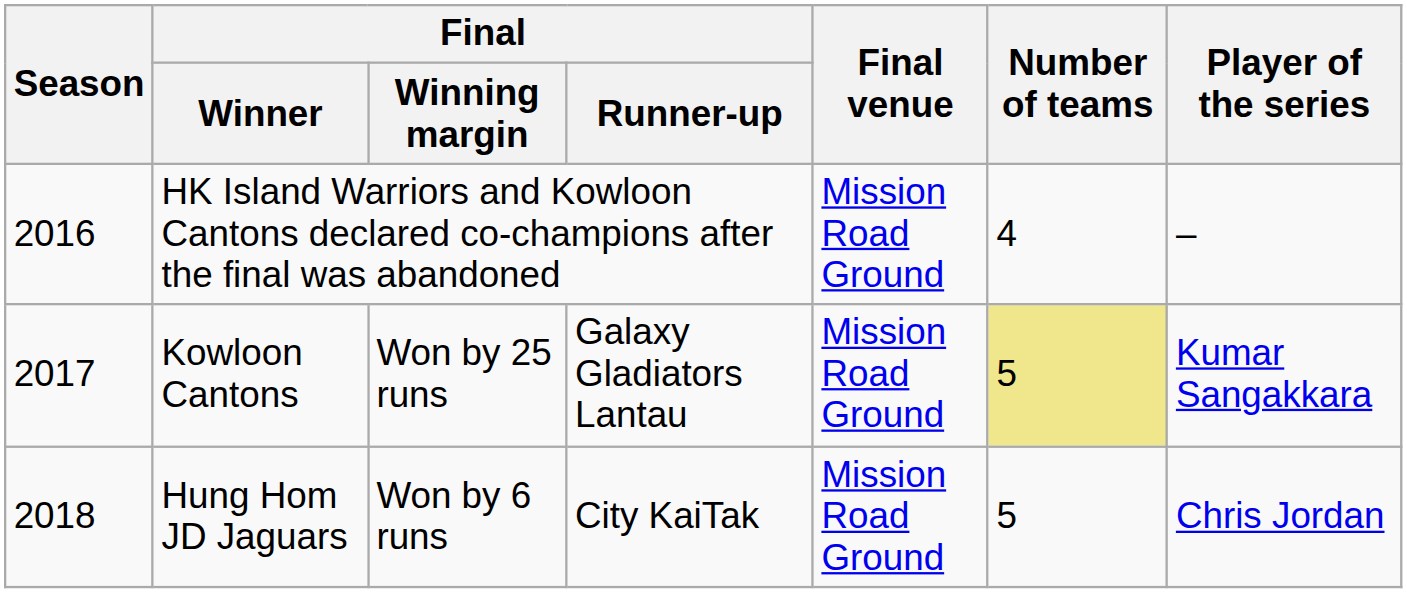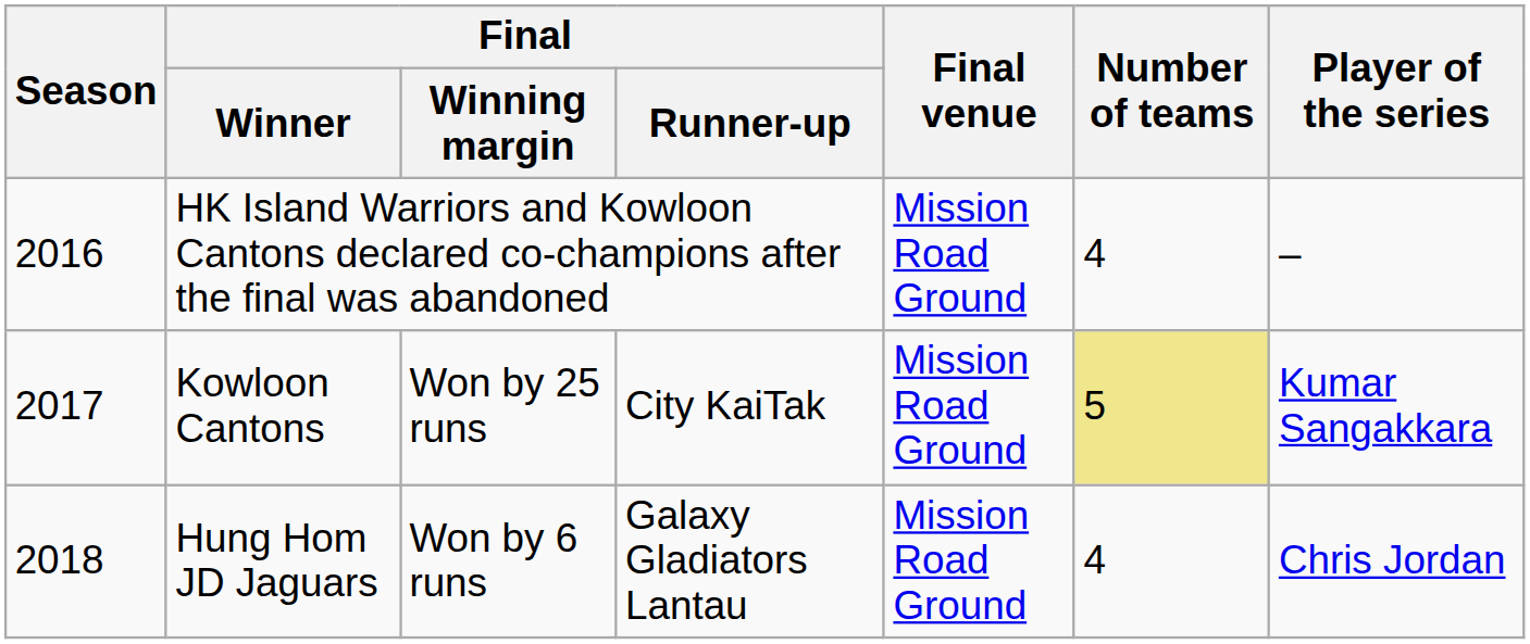Kowloon Cantons | Final / Runner-up: Galaxy Gladiators Lantau -> City KaiTak
Hung Hom JD Jaguars | Final / Runner-up: City KaiTak -> Galaxy Gladiators Lantau
Hung Hom JD Jaguars | Number of teams: 5 -> 4
